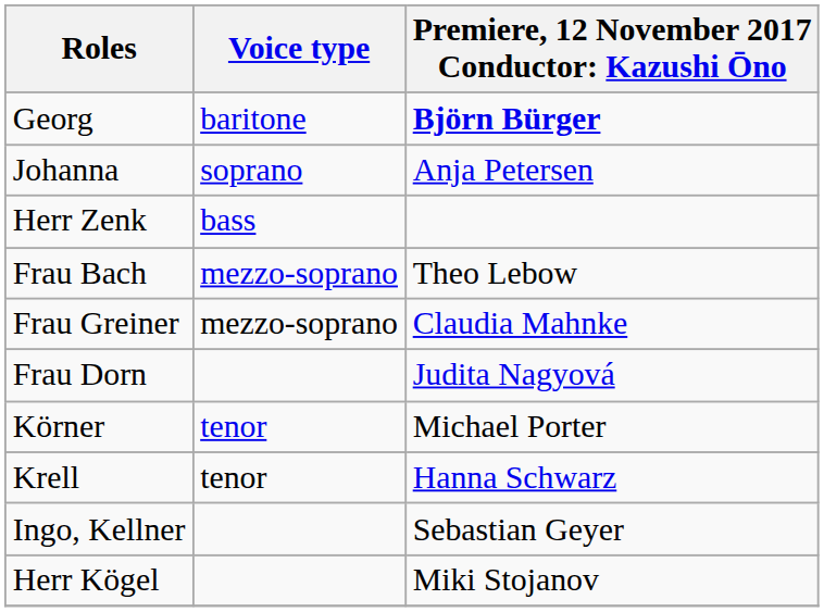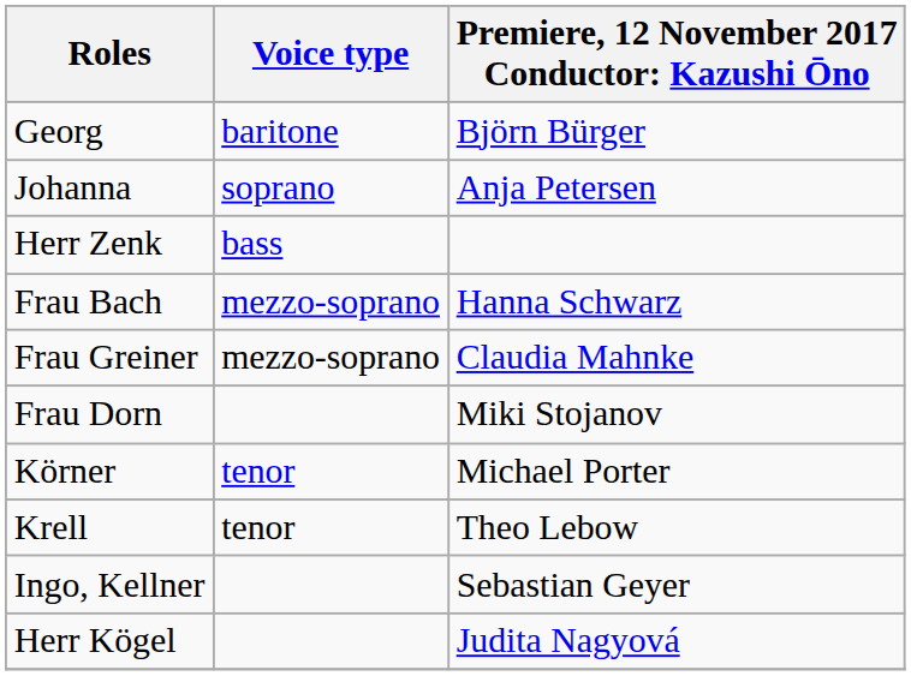Georg | column 3: bold -> normal
Frau Bach | column 3: Theo Lebow -> Hanna Schwarz
Frau Dorn | column 3: Judita Nagyová -> Miki Stojanov
Krell | column 3: Hanna Schwarz -> Theo Lebow
Herr Kögel | column 3: Miki Stojanov -> Judita Nagyová
